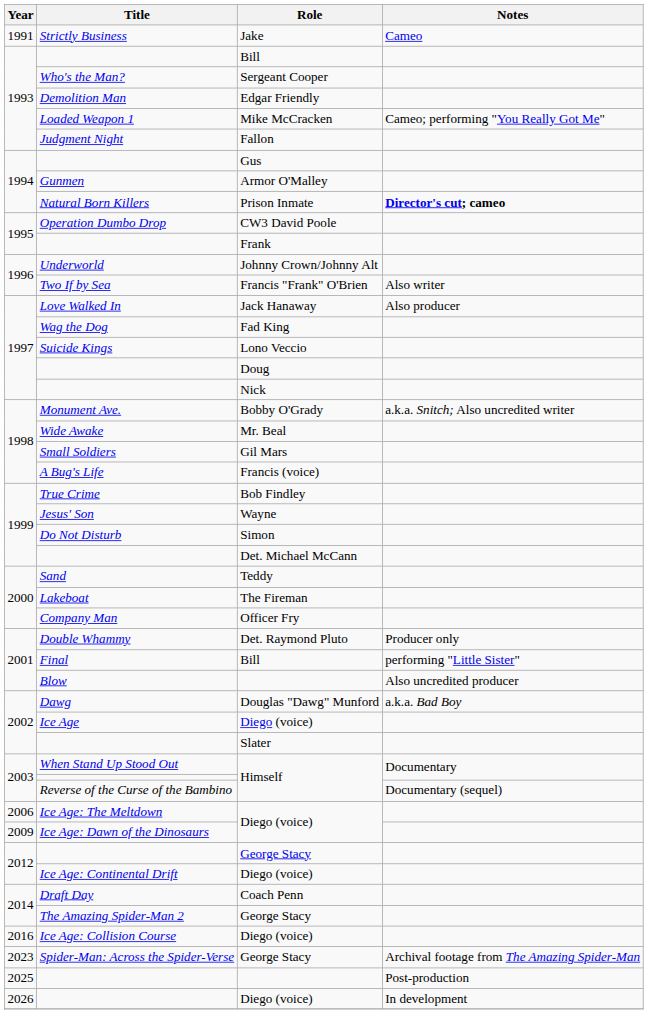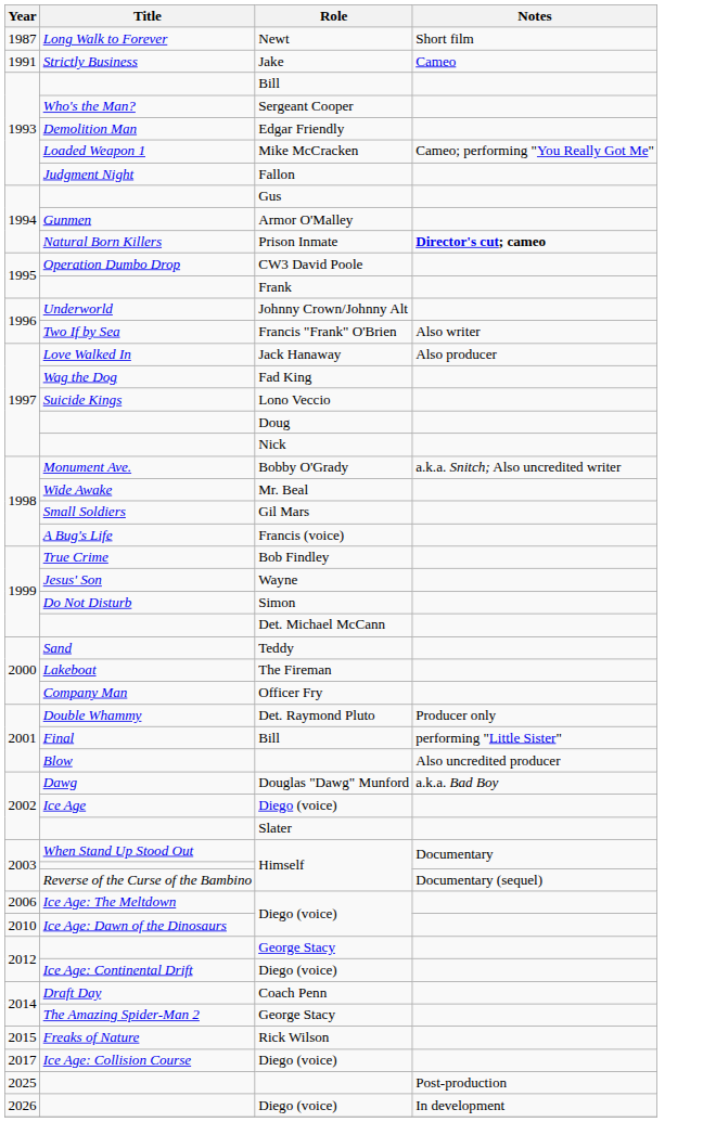+ row: 1987 | Long Walk to Forever | Newt | Short film
Ice Age: Dawn of the Dinosaurs | Year: 2009 -> 2010
+ row: 2015 | Freaks of Nature | Rick Wilson
Ice Age: Collision Course | Year: 2016 -> 2017
- row: 2023 | Spider-Man: Across the Spider-Verse | George Stacy | Archival footage from The Amazing Spider-Man
